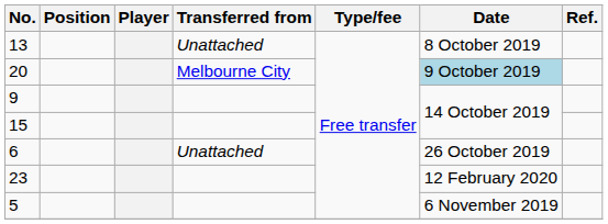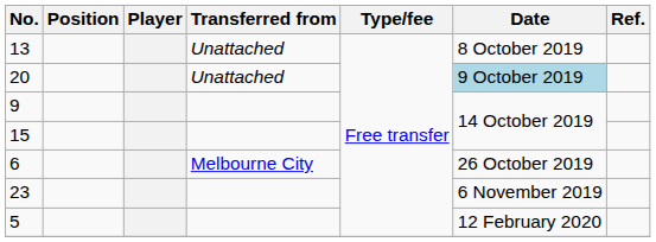20 | Transferred from: Melbourne City -> Unattached
6 | Transferred from: Unattached -> Melbourne City
23 | Date: 12 February 2020 -> 6 November 2019
5 | Date: 6 November 2019 -> 12 February 2020
